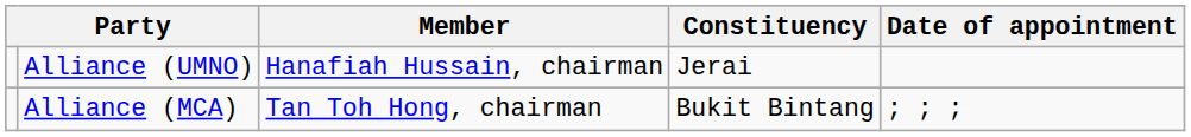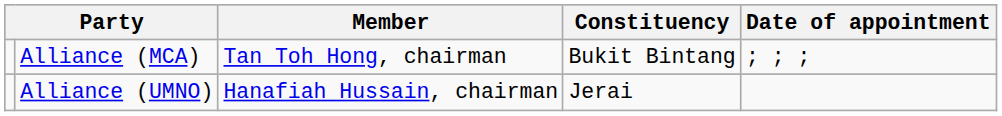rows swapped: Alliance (MCA) <-> Alliance (UMNO)
